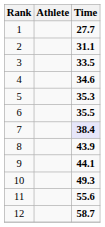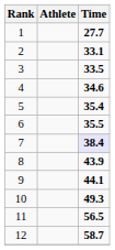2 | Time: 31.1 -> 33.1
5 | Time: 35.3 -> 35.4
11 | Time: 55.6 -> 56.5
